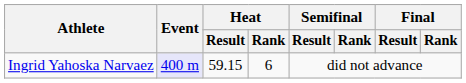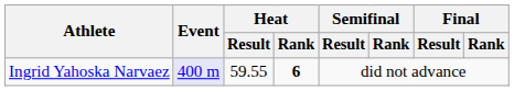Ingrid Yahoska Narvaez | Heat / Result: 59.15 -> 59.55
Ingrid Yahoska Narvaez | Heat / Rank: normal -> bold
